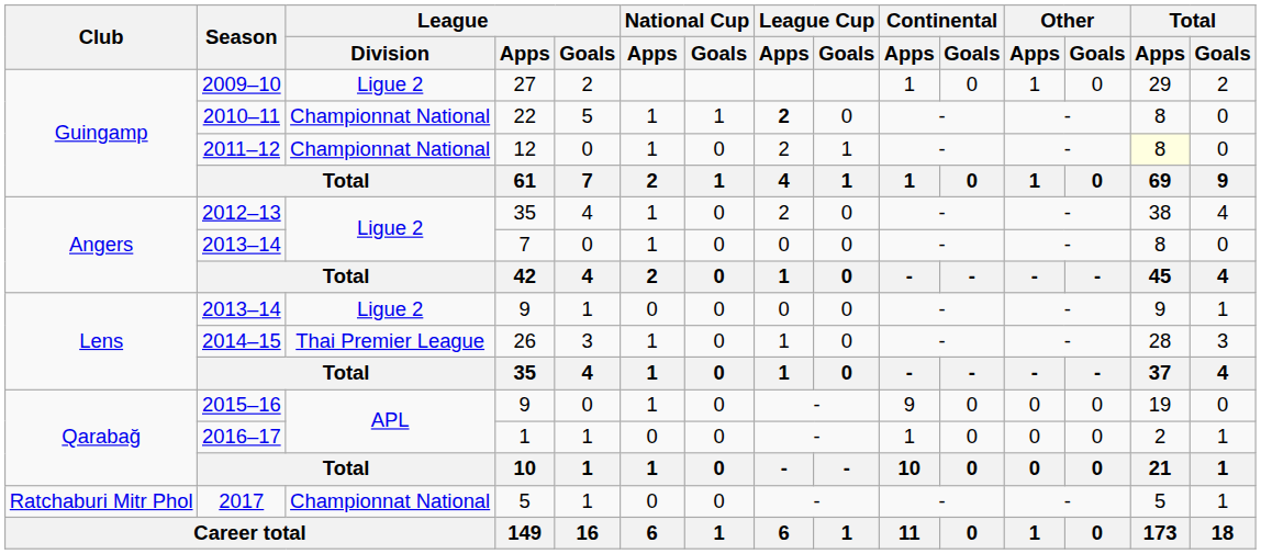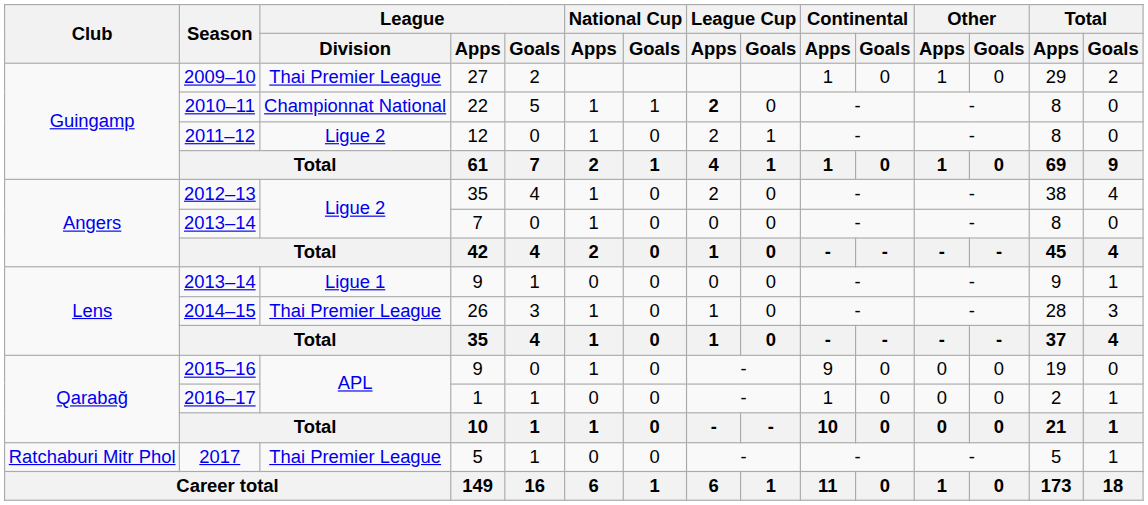2009–10 | League / Division: Ligue 2 -> Thai Premier League
2011–12 | League / Division: Championnat National -> Ligue 2
2011–12 | Total / Apps: lightyellow background -> no background
2013–14 / 9 | League / Division: Ligue 2 -> Ligue 1
2017 | League / Division: Championnat National -> Thai Premier League
